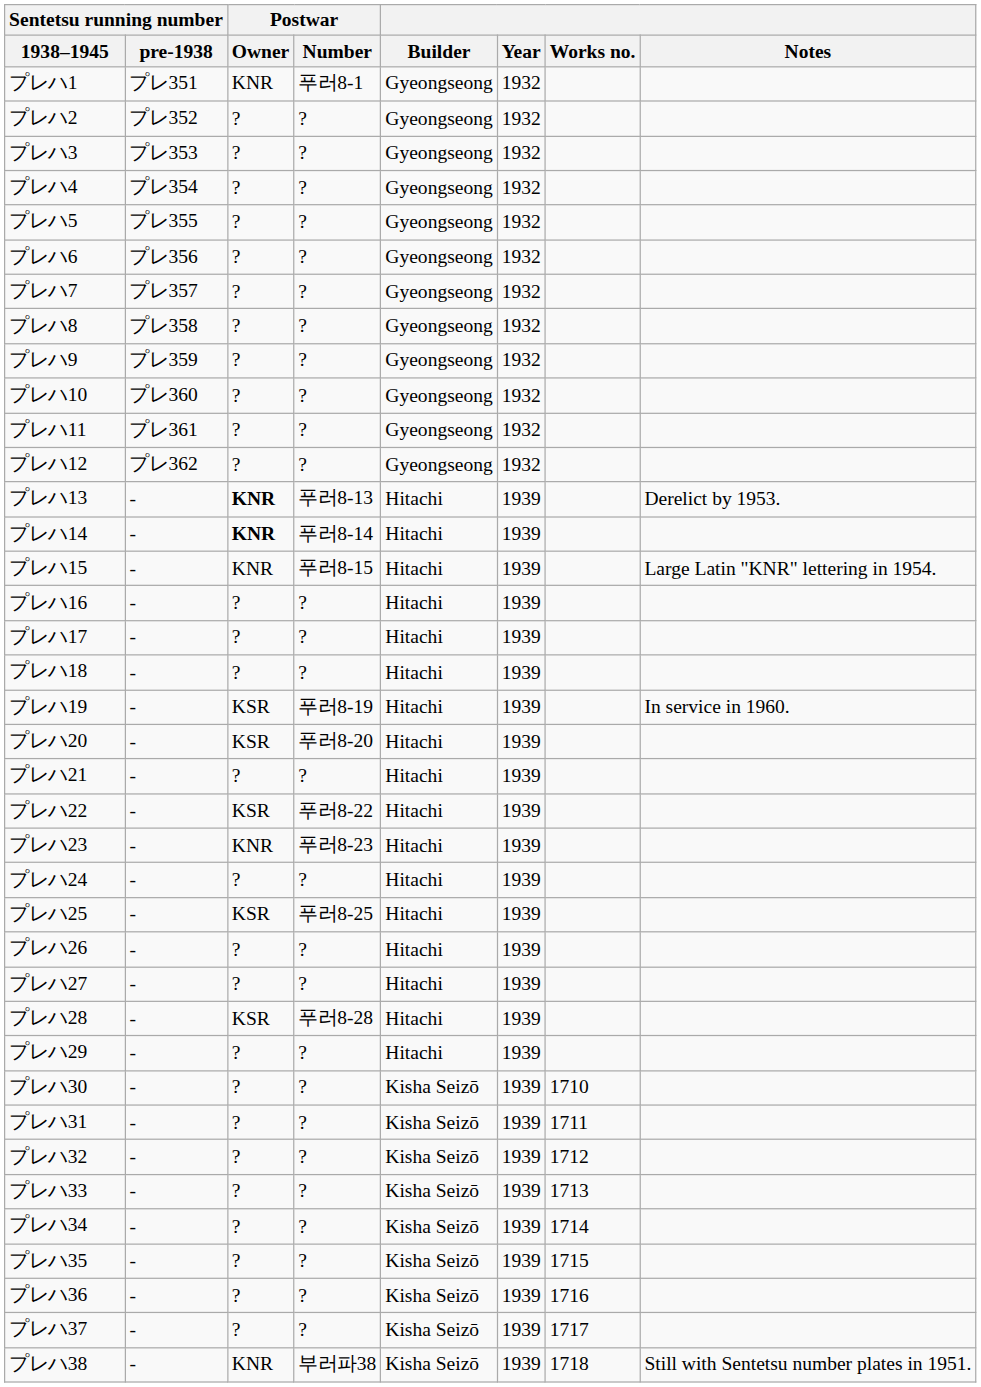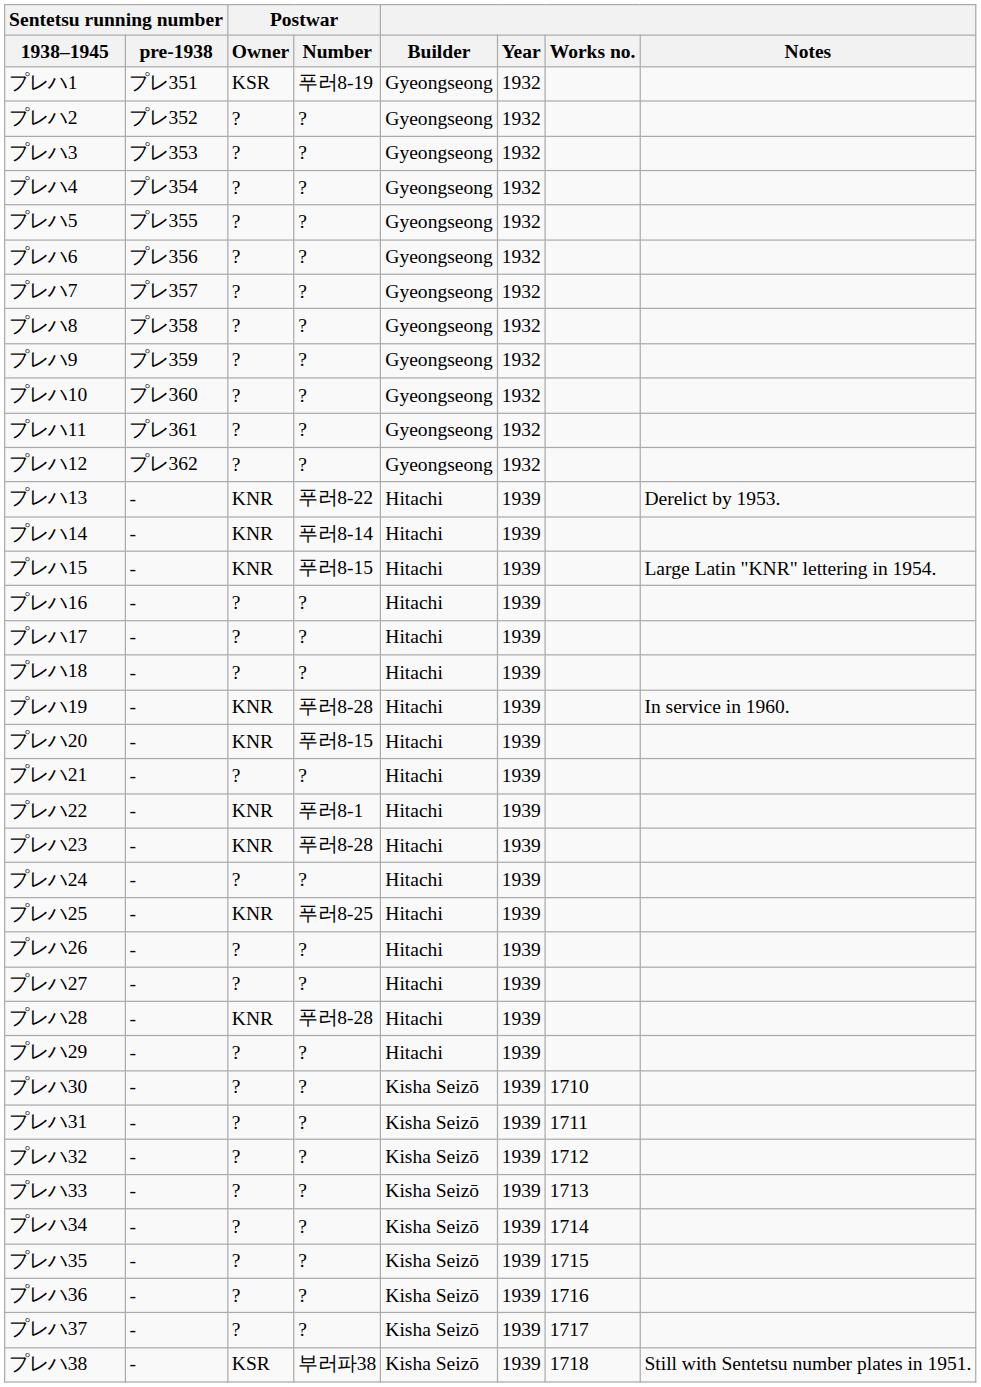プレハ1 | Postwar / Owner: KNR -> KSR
プレハ1 | Postwar / Number: 푸러8-1 -> 푸러8-19
プレハ13 | Postwar / Owner: bold -> normal
プレハ13 | Postwar / Number: 푸러8-13 -> 푸러8-22
プレハ14 | Postwar / Owner: bold -> normal
プレハ19 | Postwar / Owner: KSR -> KNR
プレハ19 | Postwar / Number: 푸러8-19 -> 푸러8-28
プレハ20 | Postwar / Owner: KSR -> KNR
プレハ20 | Postwar / Number: 푸러8-20 -> 푸러8-15
プレハ22 | Postwar / Owner: KSR -> KNR
プレハ22 | Postwar / Number: 푸러8-22 -> 푸러8-1
プレハ23 | Postwar / Number: 푸러8-23 -> 푸러8-28
プレハ25 | Postwar / Owner: KSR -> KNR
プレハ28 | Postwar / Owner: KSR -> KNR
プレハ38 | Postwar / Owner: KNR -> KSR
